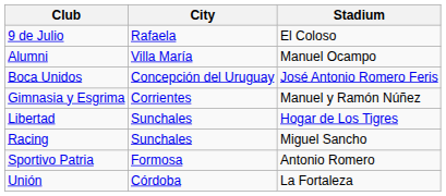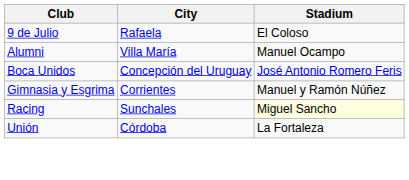- row: Libertad | Sunchales | Hogar de Los Tigres
Racing | Stadium: no background -> lightyellow background
- row: Sportivo Patria | Formosa | Antonio Romero
